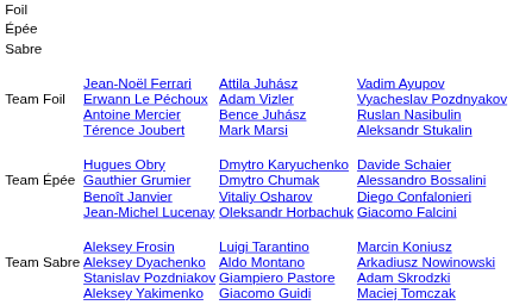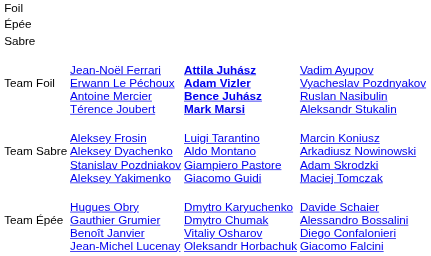Team Foil | column 3: normal -> bold
rows swapped: Team Épée <-> Team Sabre
